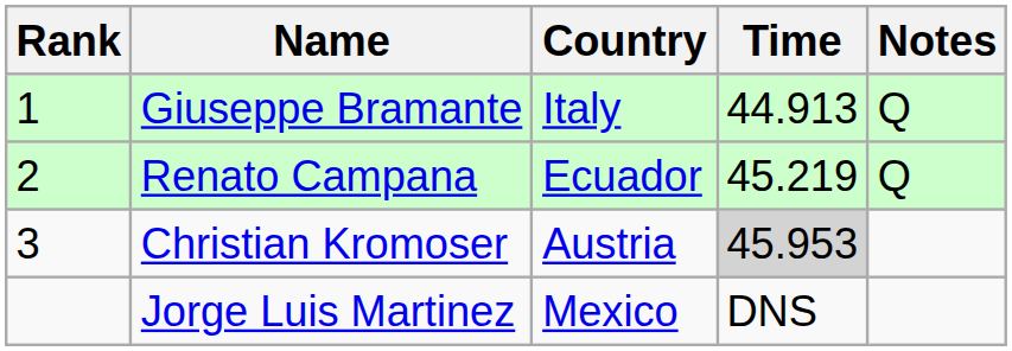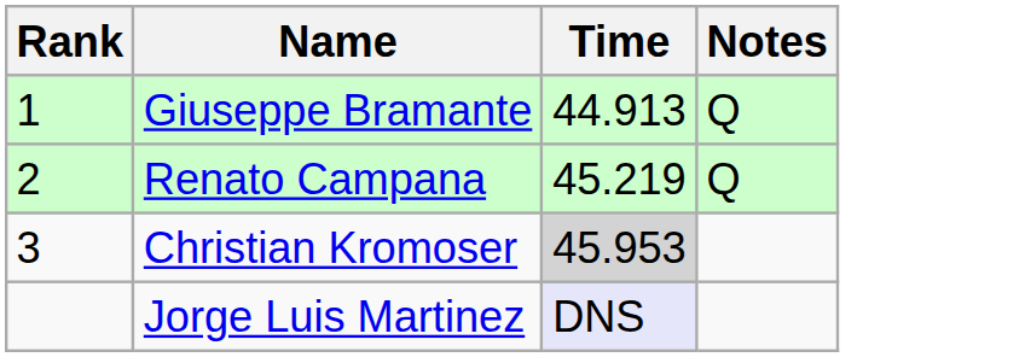- column: Country | Italy | Ecuador | Austria | Mexico
Jorge Luis Martinez | Time: no background -> lavender background
